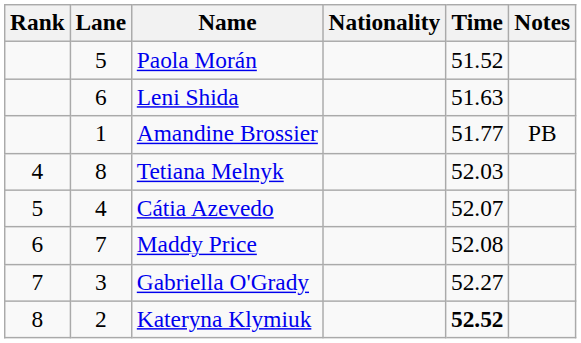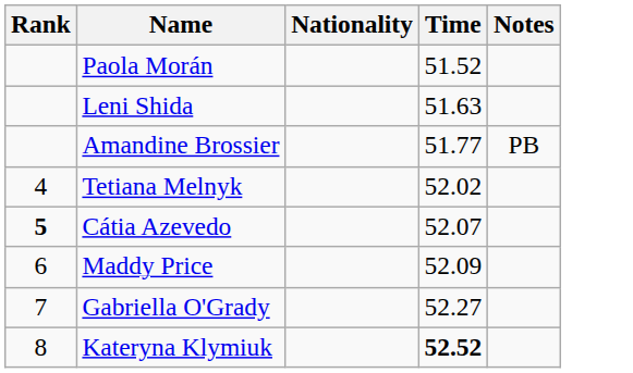- column: Lane | 5 | 6 | 1 | 8 | 4 | 7 | 3 | 2
Tetiana Melnyk | Time: 52.03 -> 52.02
Cátia Azevedo | Rank: normal -> bold
Maddy Price | Time: 52.08 -> 52.09
